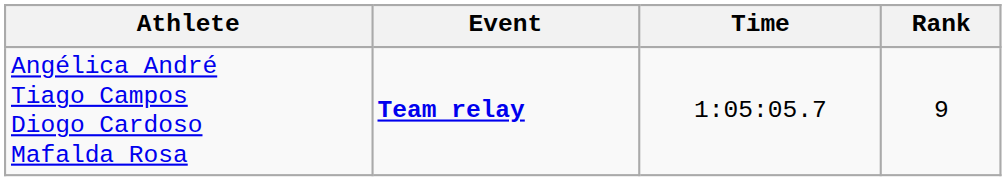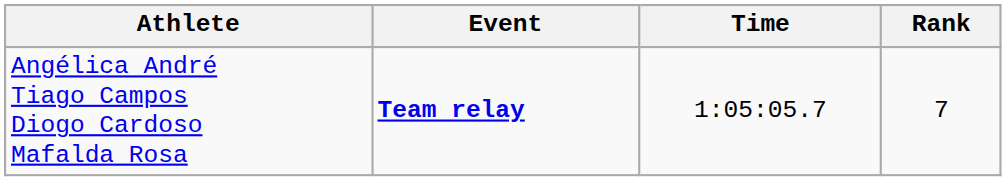Angélica André Tiago Campos Diogo Cardoso Mafalda Rosa | Rank: 9 -> 7
